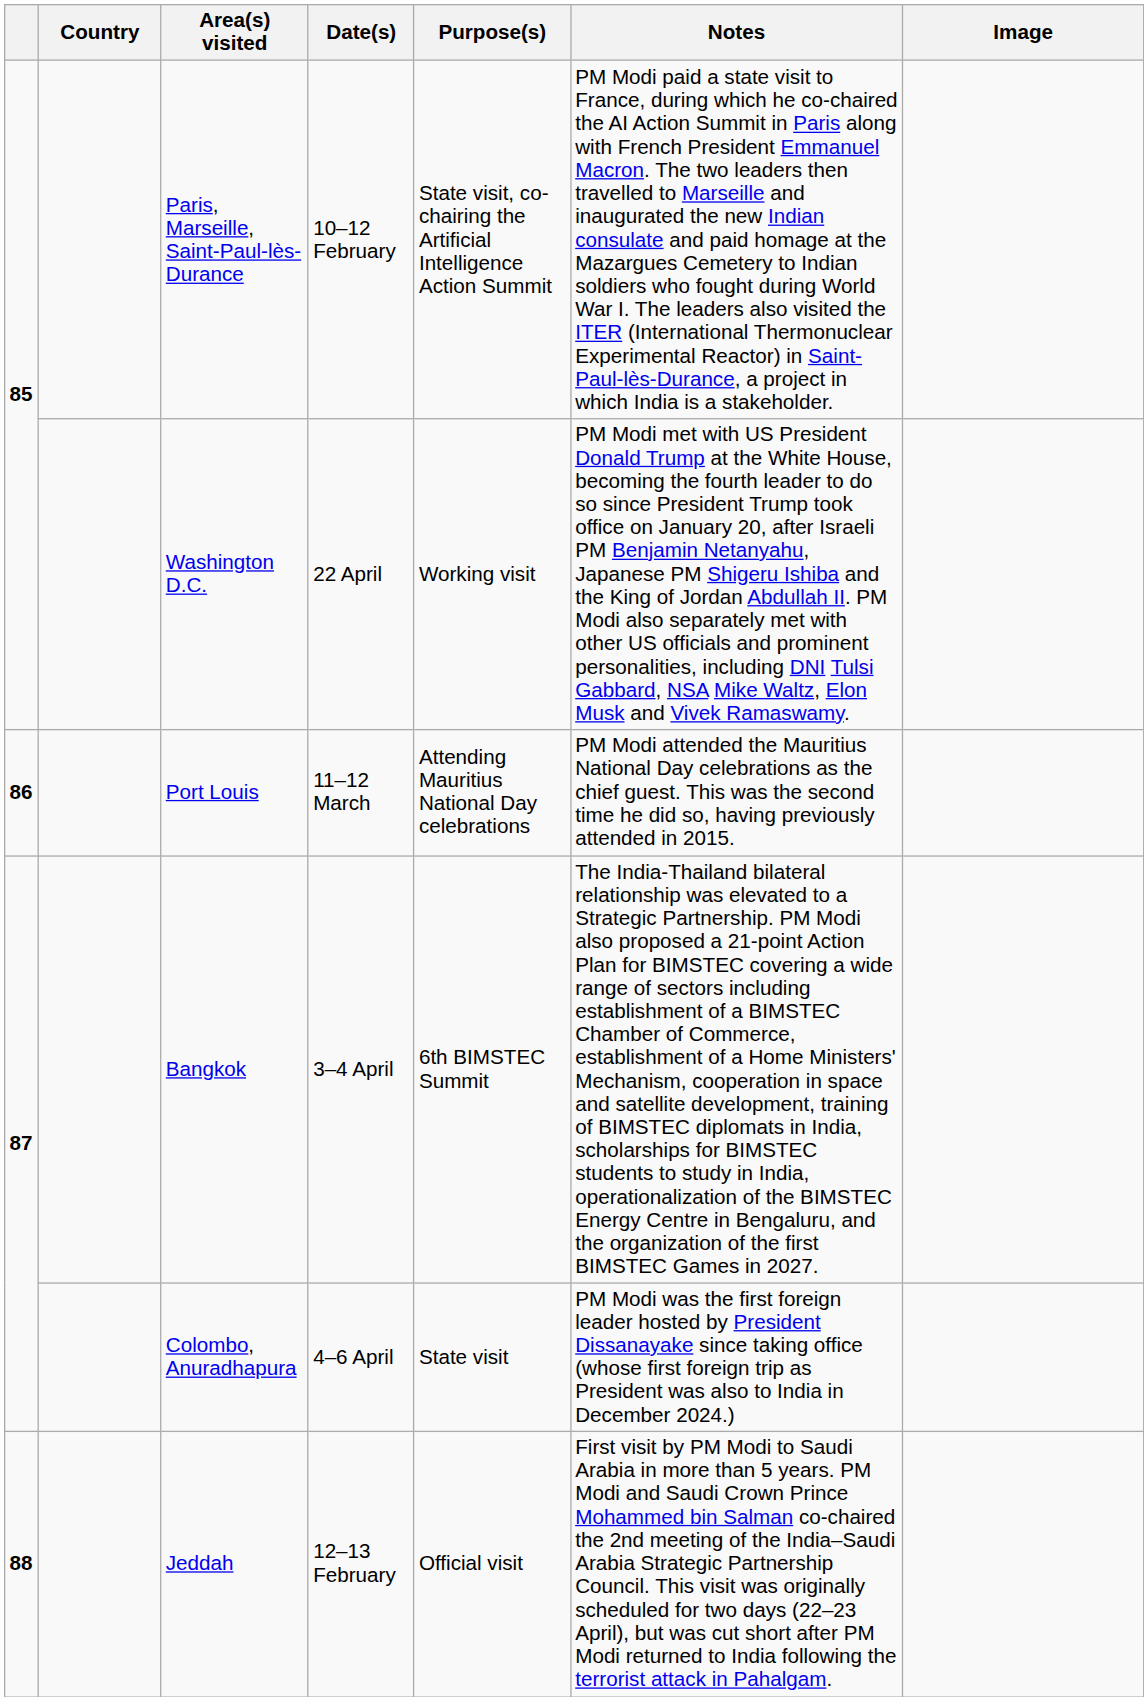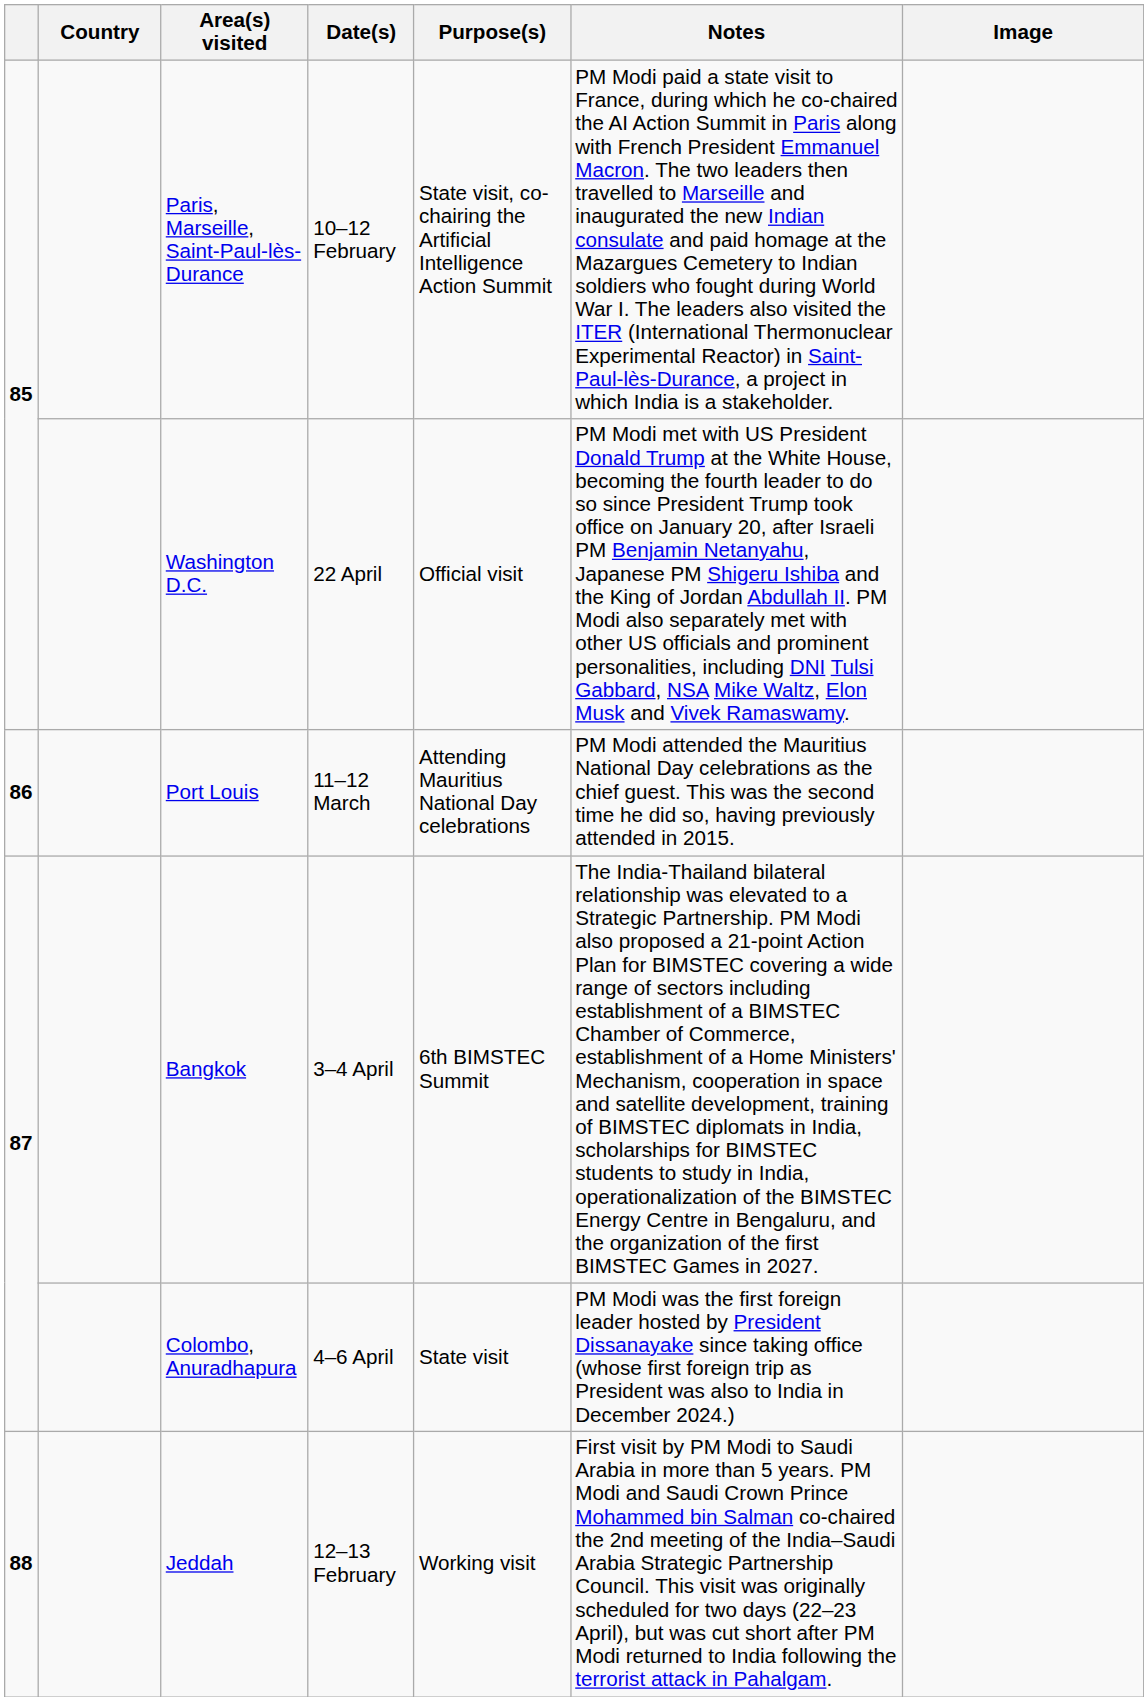Washington D.C. | Purpose(s): Working visit -> Official visit
Jeddah | Purpose(s): Official visit -> Working visit
